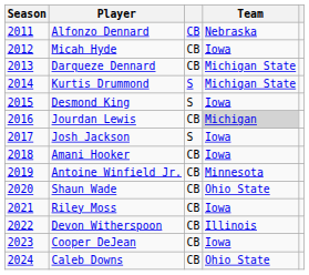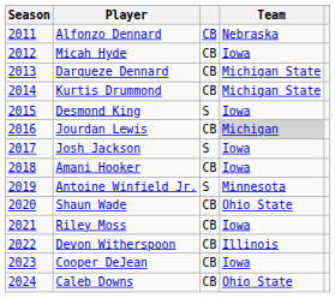Kurtis Drummond | column 3: S -> CB
Antoine Winfield Jr. | column 3: CB -> S
